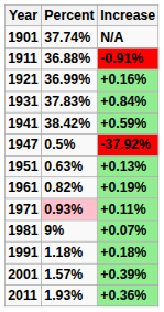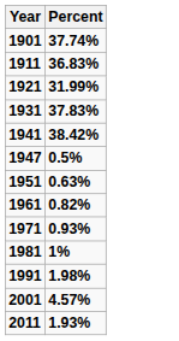- column: Increase | N/A | -0.91% | +0.16% | +0.84% | +0.59% | -37.92% | +0.13% | +0.19% | +0.11% | +0.07% | +0.18% | +0.39% | +0.36%
1911 | Percent: 36.88% -> 36.83%
1921 | Percent: 36.99% -> 31.99%
1971 | Percent: pink background -> no background
1981 | Percent: 9% -> 1%
1991 | Percent: 1.18% -> 1.98%
2001 | Percent: 1.57% -> 4.57%
